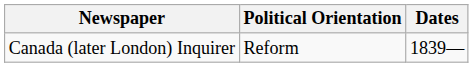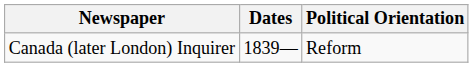columns swapped: Dates <-> Political Orientation
